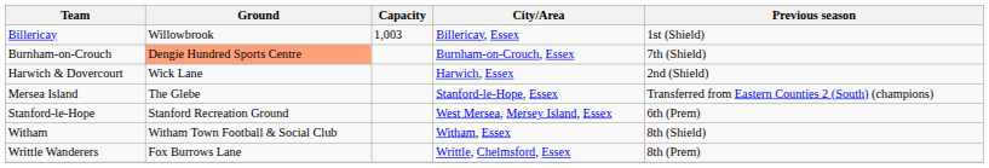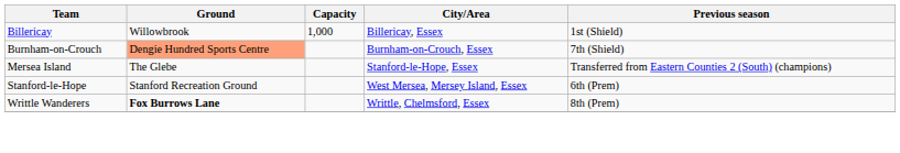Billericay | Capacity: 1,003 -> 1,000
- row: Harwich & Dovercourt | Wick Lane | Harwich, Essex | 2nd (Shield)
- row: Witham | Witham Town Football & Social Club | Witham, Essex | 8th (Shield)
Writtle Wanderers | Ground: normal -> bold
